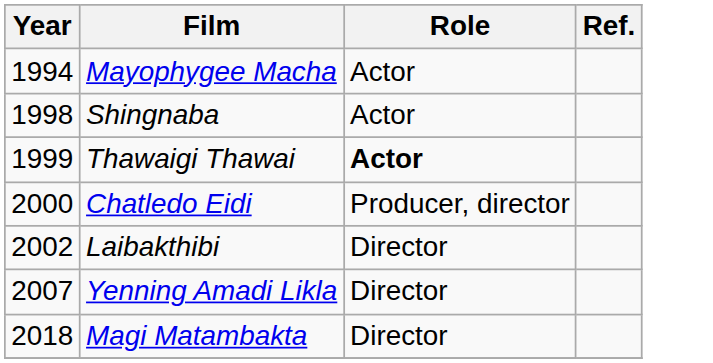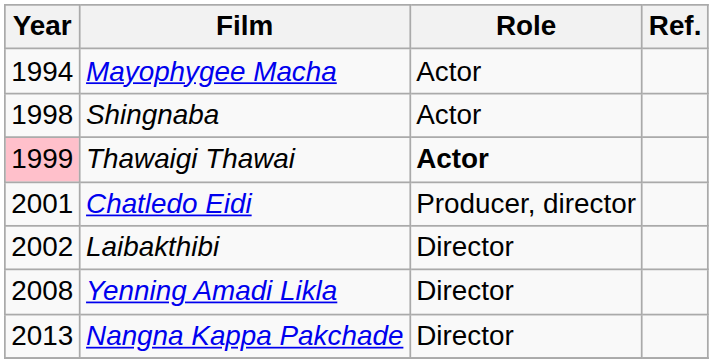Thawaigi Thawai | Year: no background -> pink background
Chatledo Eidi | Year: 2000 -> 2001
Yenning Amadi Likla | Year: 2007 -> 2008
+ row: 2013 | Nangna Kappa Pakchade | Director
- row: 2018 | Magi Matambakta | Director
